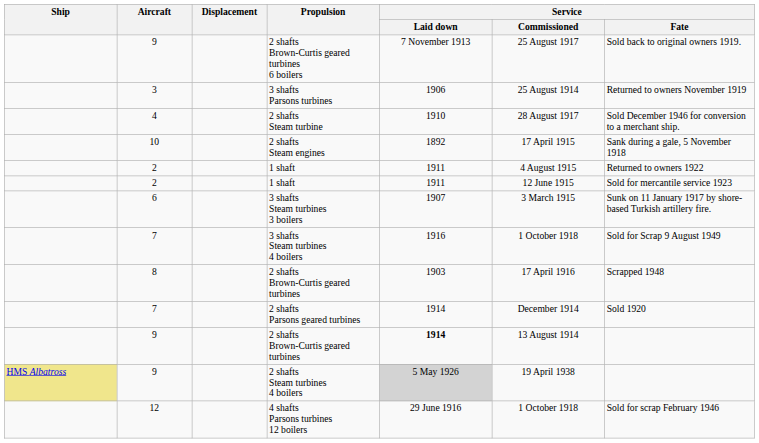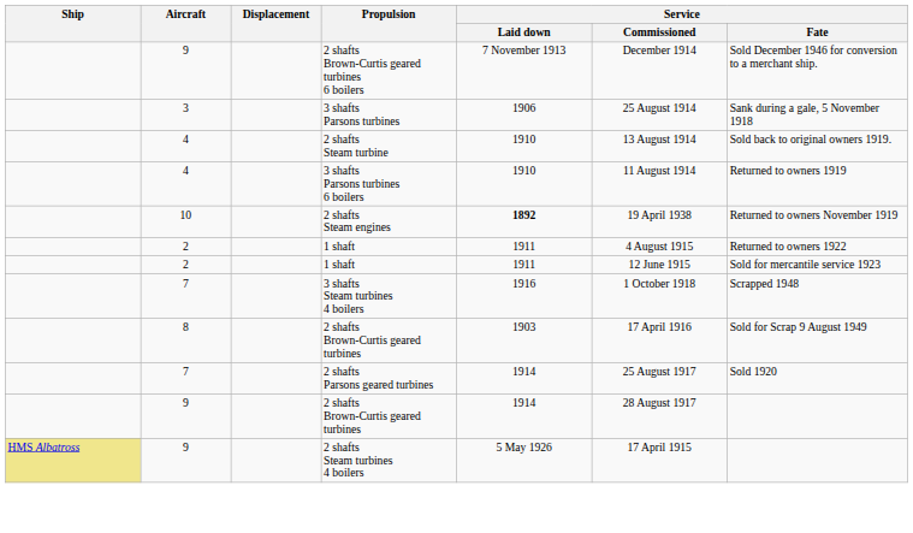2 shafts Brown-Curtis geared turbines 6 boilers | Service / Commissioned: 25 August 1917 -> December 1914
2 shafts Brown-Curtis geared turbines 6 boilers | Service / Fate: Sold back to original owners 1919. -> Sold December 1946 for conversion to a merchant ship.
3 shafts Parsons turbines | Service / Fate: Returned to owners November 1919 -> Sank during a gale, 5 November 1918
2 shafts Steam turbine | Service / Commissioned: 28 August 1917 -> 13 August 1914
2 shafts Steam turbine | Service / Fate: Sold December 1946 for conversion to a merchant ship. -> Sold back to original owners 1919.
+ row: 4 | 3 shafts Parsons turbines 6 boilers | 1910 | 11 August 1914 | Returned to owners 1919
2 shafts Steam engines | Service / Laid down: normal -> bold
2 shafts Steam engines | Service / Commissioned: 17 April 1915 -> 19 April 1938
2 shafts Steam engines | Service / Fate: Sank during a gale, 5 November 1918 -> Returned to owners November 1919
- row: 6 | 3 shafts Steam turbines 3 boilers | 1907 | 3 March 1915 | Sunk on 11 January 1917 by shore-based Turkish artillery fire.
3 shafts Steam turbines 4 boilers | Service / Fate: Sold for Scrap 9 August 1949 -> Scrapped 1948
8 / 2 shafts Brown-Curtis geared turbines | Service / Fate: Scrapped 1948 -> Sold for Scrap 9 August 1949
2 shafts Parsons geared turbines | Service / Commissioned: December 1914 -> 25 August 1917
9 / 2 shafts Brown-Curtis geared turbines | Service / Laid down: bold -> normal
9 / 2 shafts Brown-Curtis geared turbines | Service / Commissioned: 13 August 1914 -> 28 August 1917
2 shafts Steam turbines 4 boilers | Service / Laid down: lightgrey background -> no background
2 shafts Steam turbines 4 boilers | Service / Commissioned: 19 April 1938 -> 17 April 1915
- row: 12 | 4 shafts Parsons turbines 12 boilers | 29 June 1916 | 1 October 1918 | Sold for scrap February 1946
